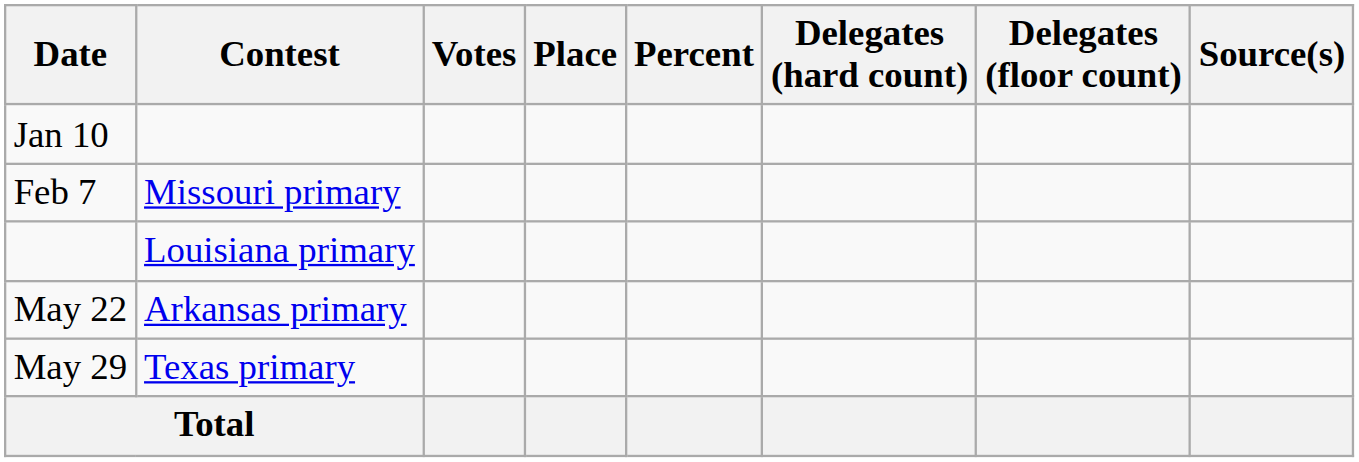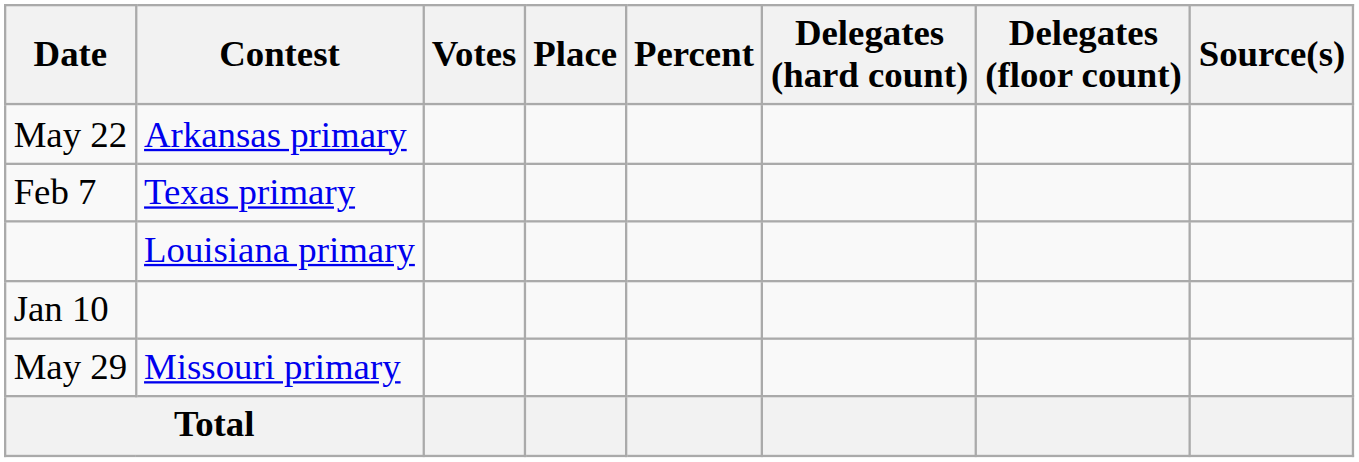rows swapped: Jan 10 <-> May 22
Feb 7 | Contest: Missouri primary -> Texas primary
May 29 | Contest: Texas primary -> Missouri primary
